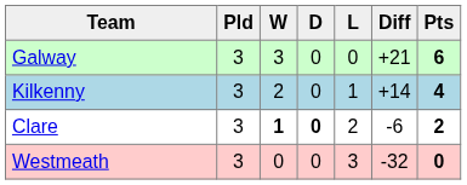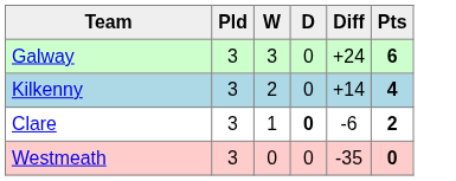- column: L | 0 | 1 | 2 | 3
Galway | Diff: +21 -> +24
Clare | W: bold -> normal
Westmeath | Diff: -32 -> -35
